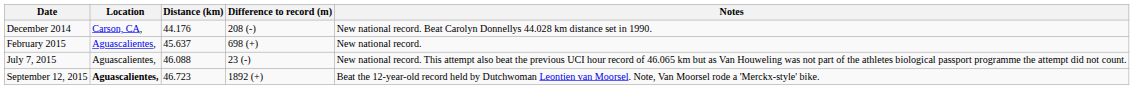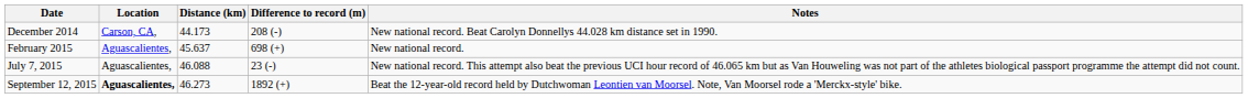December 2014 | Distance (km): 44.176 -> 44.173
September 12, 2015 | Distance (km): 46.723 -> 46.273
